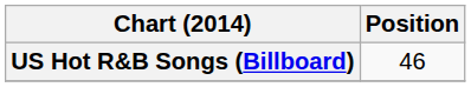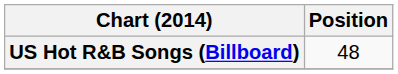US Hot R&B Songs (Billboard) | Position: 46 -> 48
